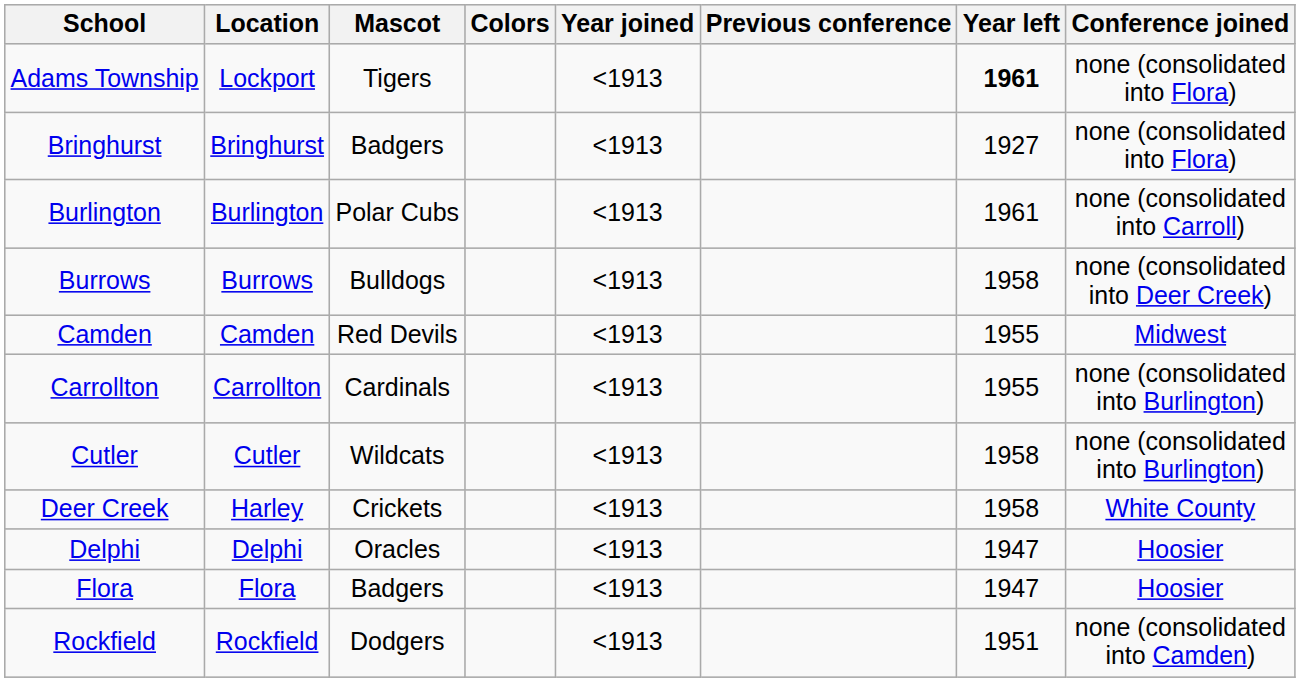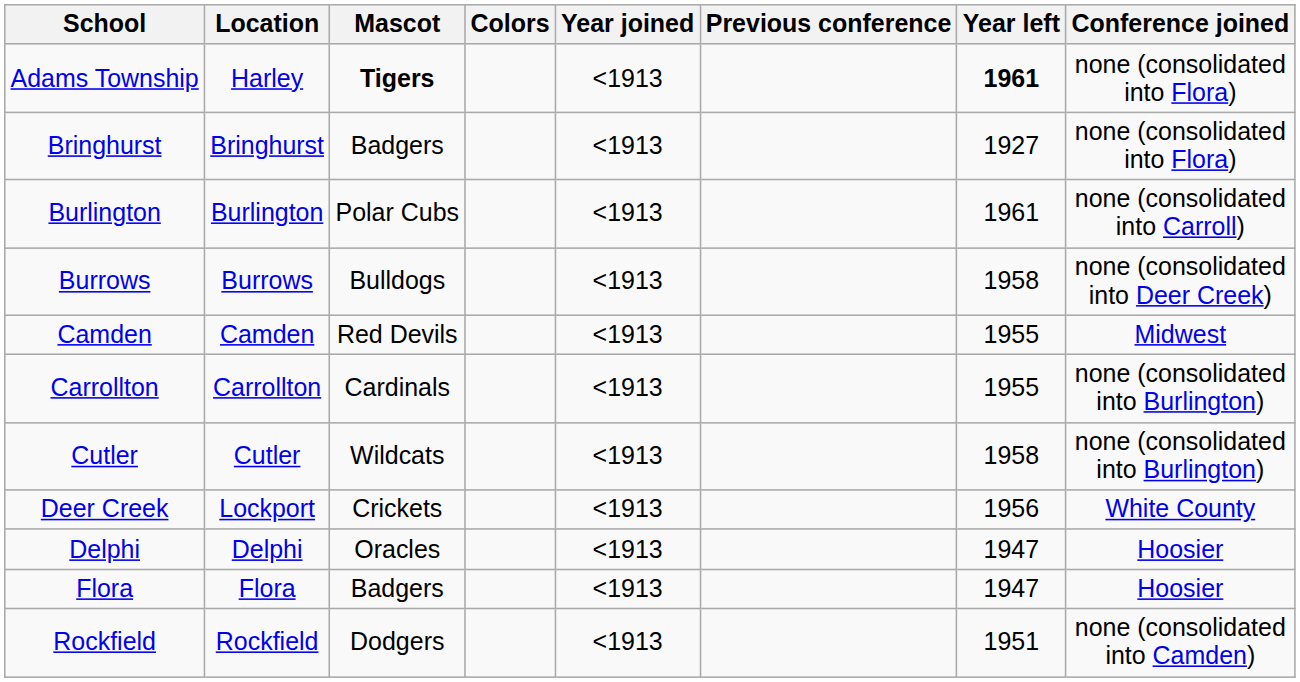Adams Township | Location: Lockport -> Harley
Adams Township | Mascot: normal -> bold
Deer Creek | Location: Harley -> Lockport
Deer Creek | Year left: 1958 -> 1956
